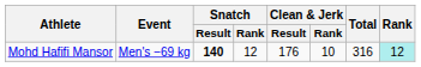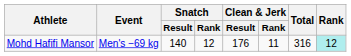Mohd Hafifi Mansor | Snatch / Result: bold -> normal
Mohd Hafifi Mansor | Clean & Jerk / Rank: 10 -> 11
